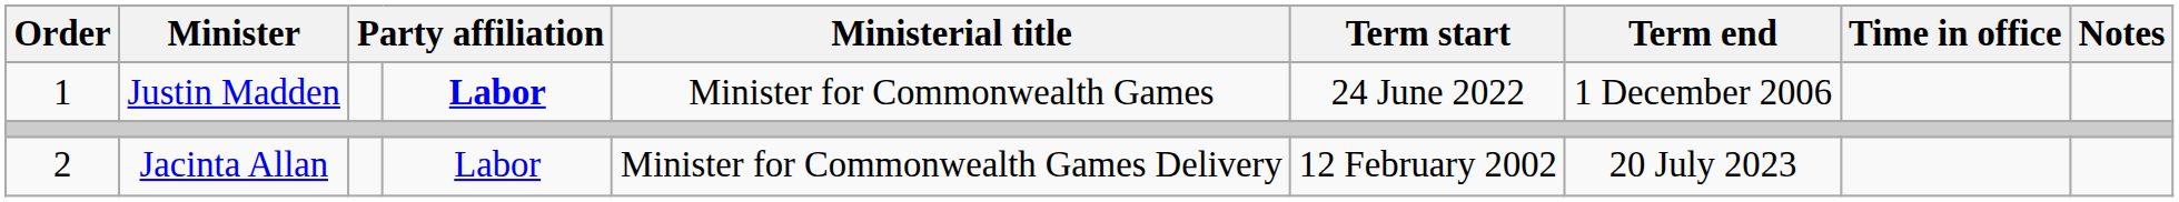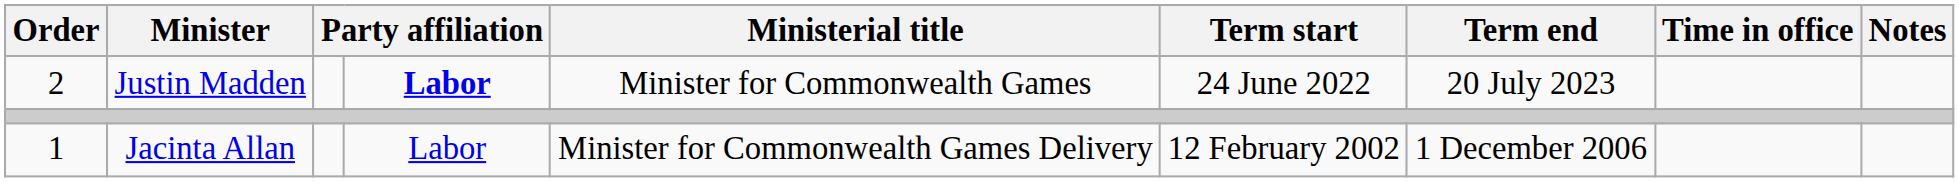Justin Madden | Order: 1 -> 2
Justin Madden | Term end: 1 December 2006 -> 20 July 2023
Jacinta Allan | Order: 2 -> 1
Jacinta Allan | Term end: 20 July 2023 -> 1 December 2006
